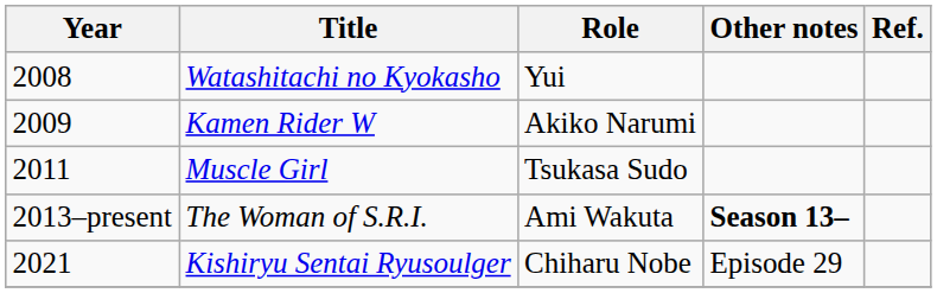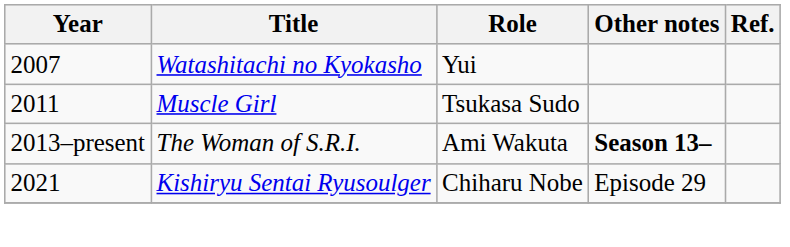Watashitachi no Kyokasho | Year: 2008 -> 2007
- row: 2009 | Kamen Rider W | Akiko Narumi
